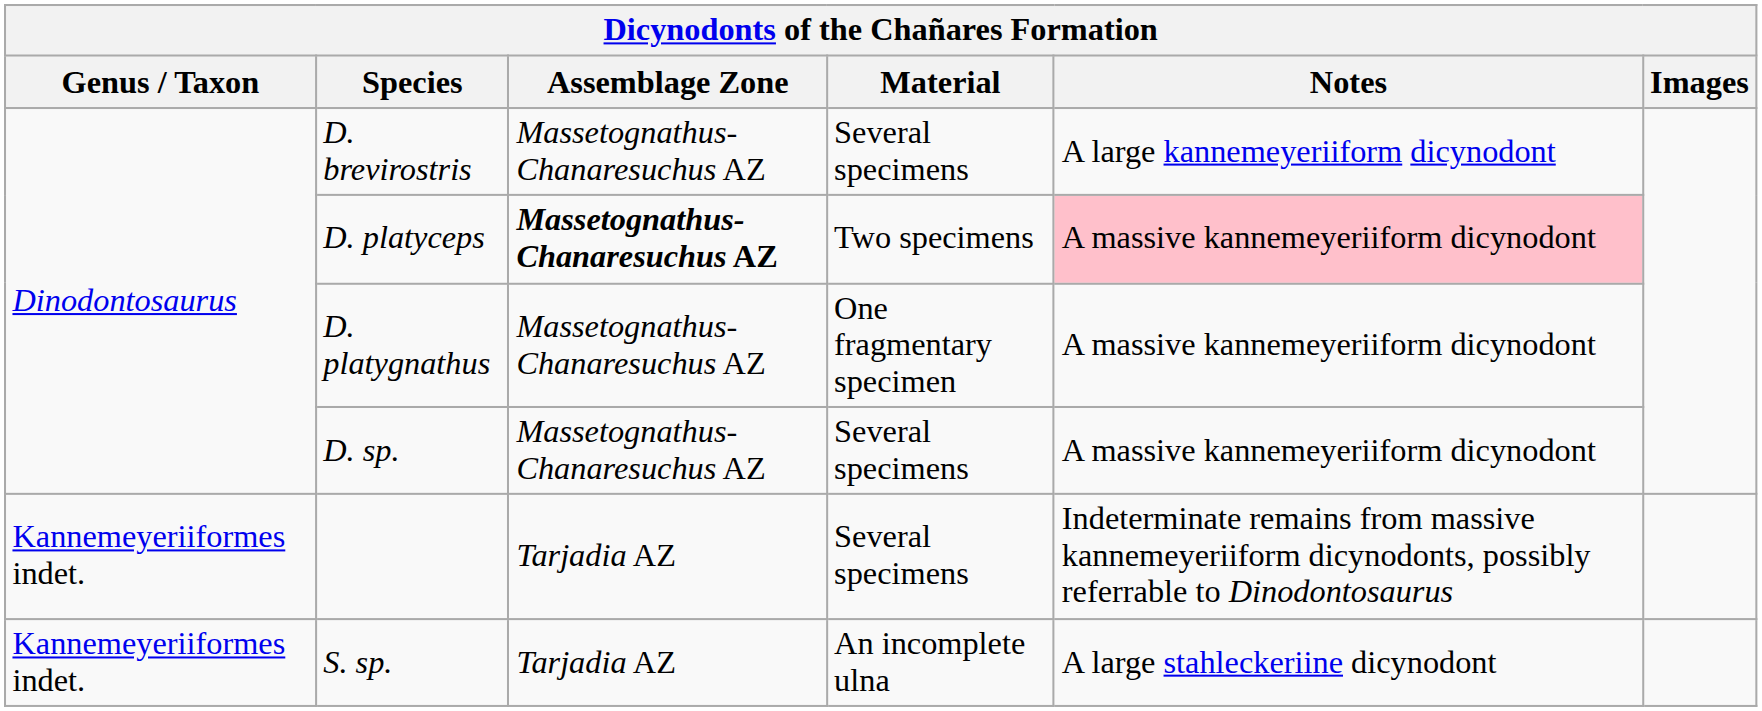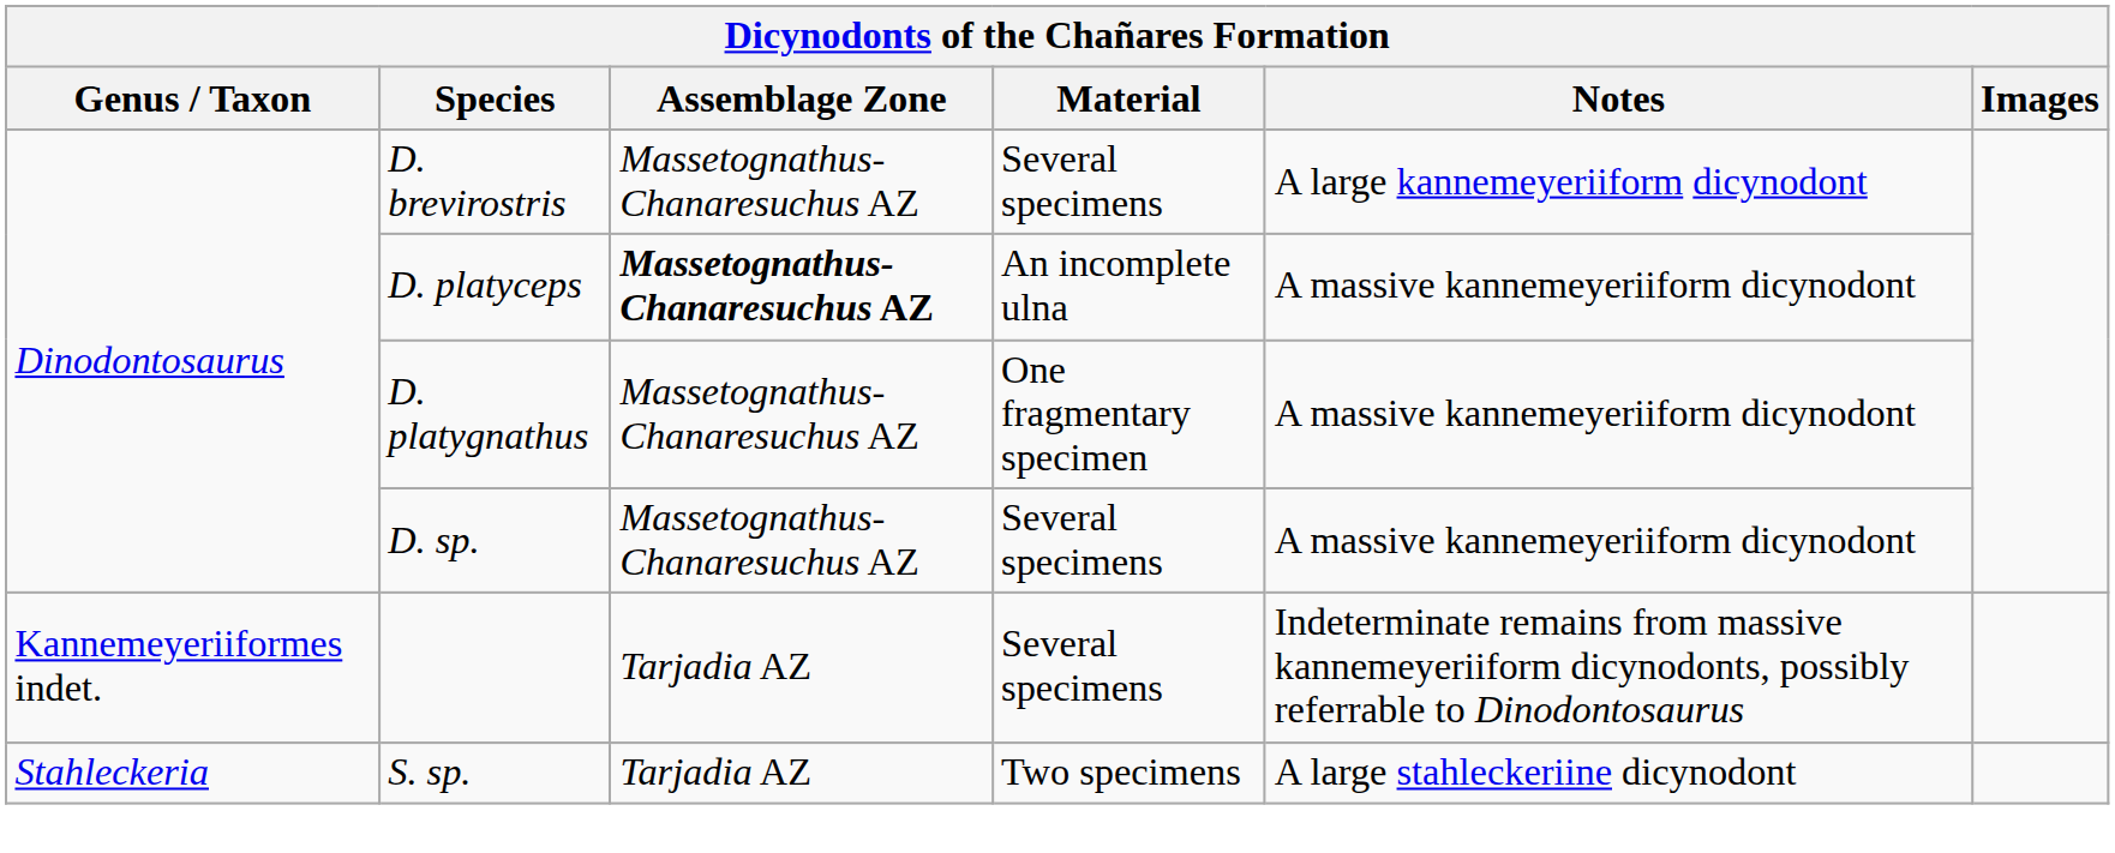D. platyceps | Material: Two specimens -> An incomplete ulna
D. platyceps | Notes: pink background -> no background
S. sp. | Genus / Taxon: Kannemeyeriiformes indet. -> Stahleckeria
S. sp. | Material: An incomplete ulna -> Two specimens
